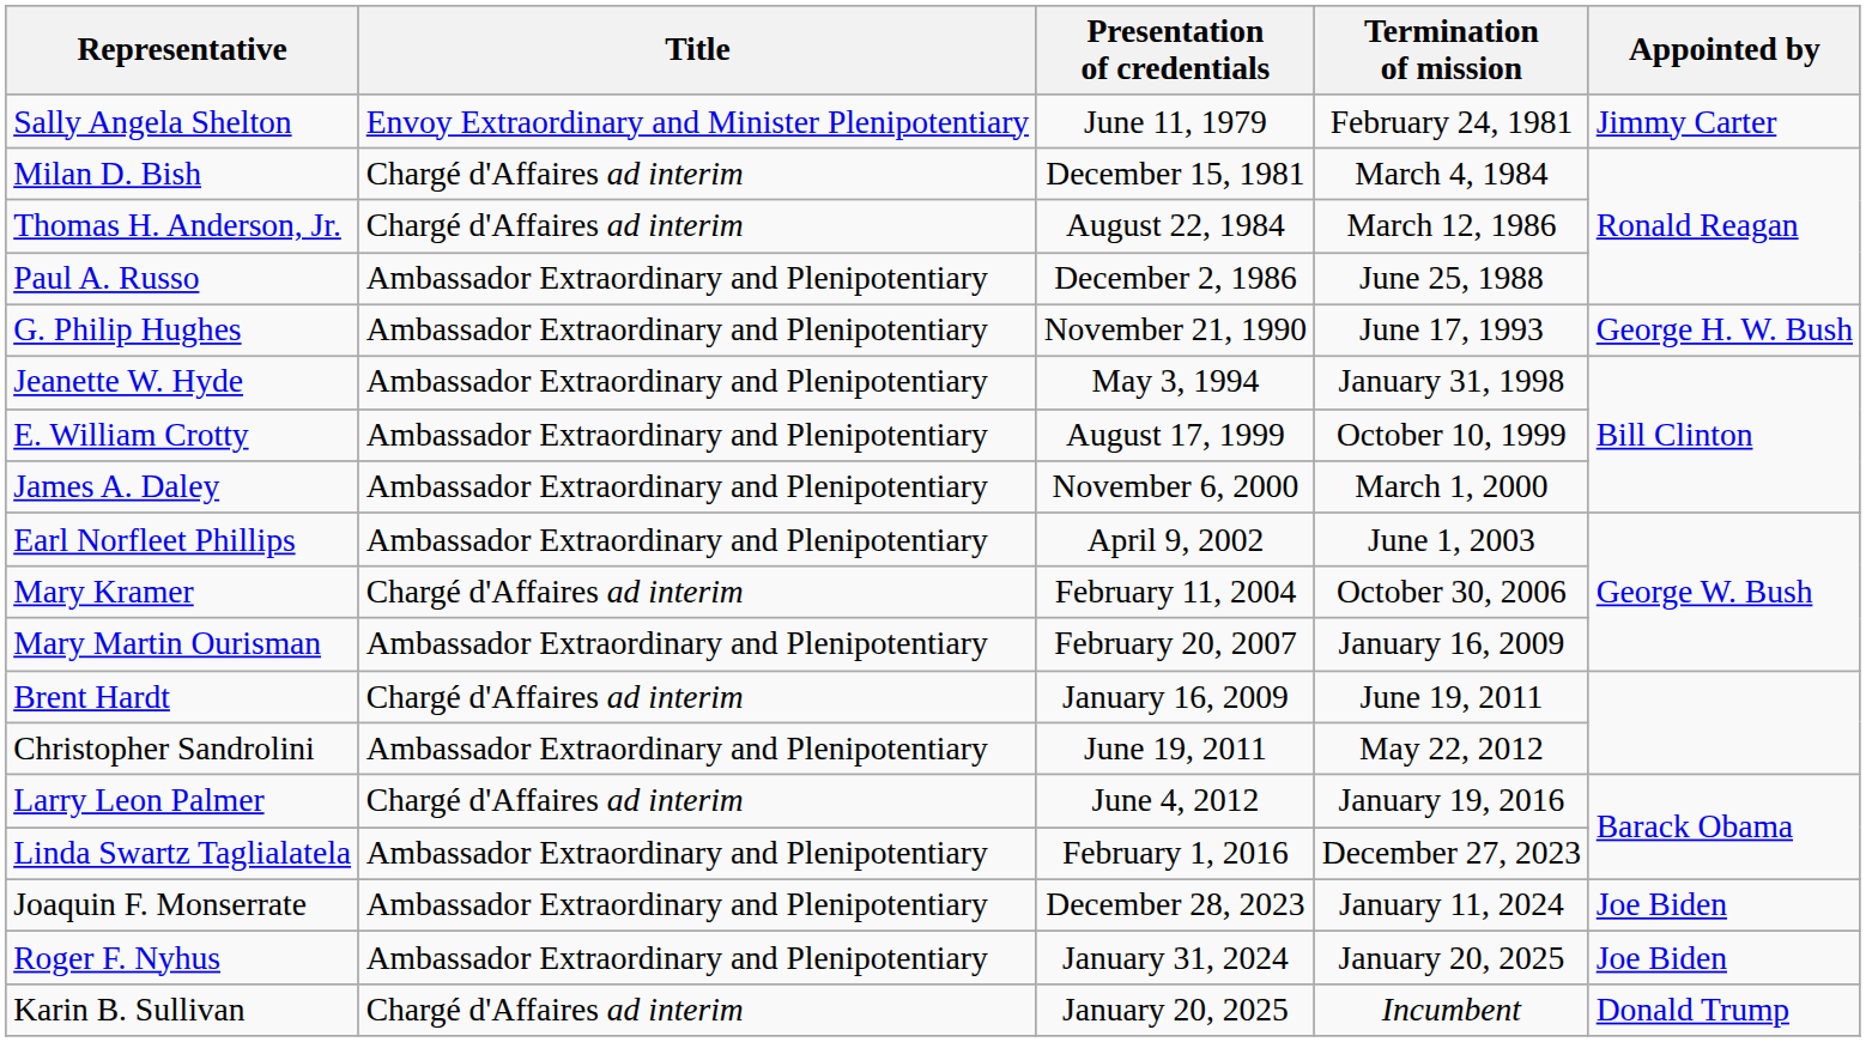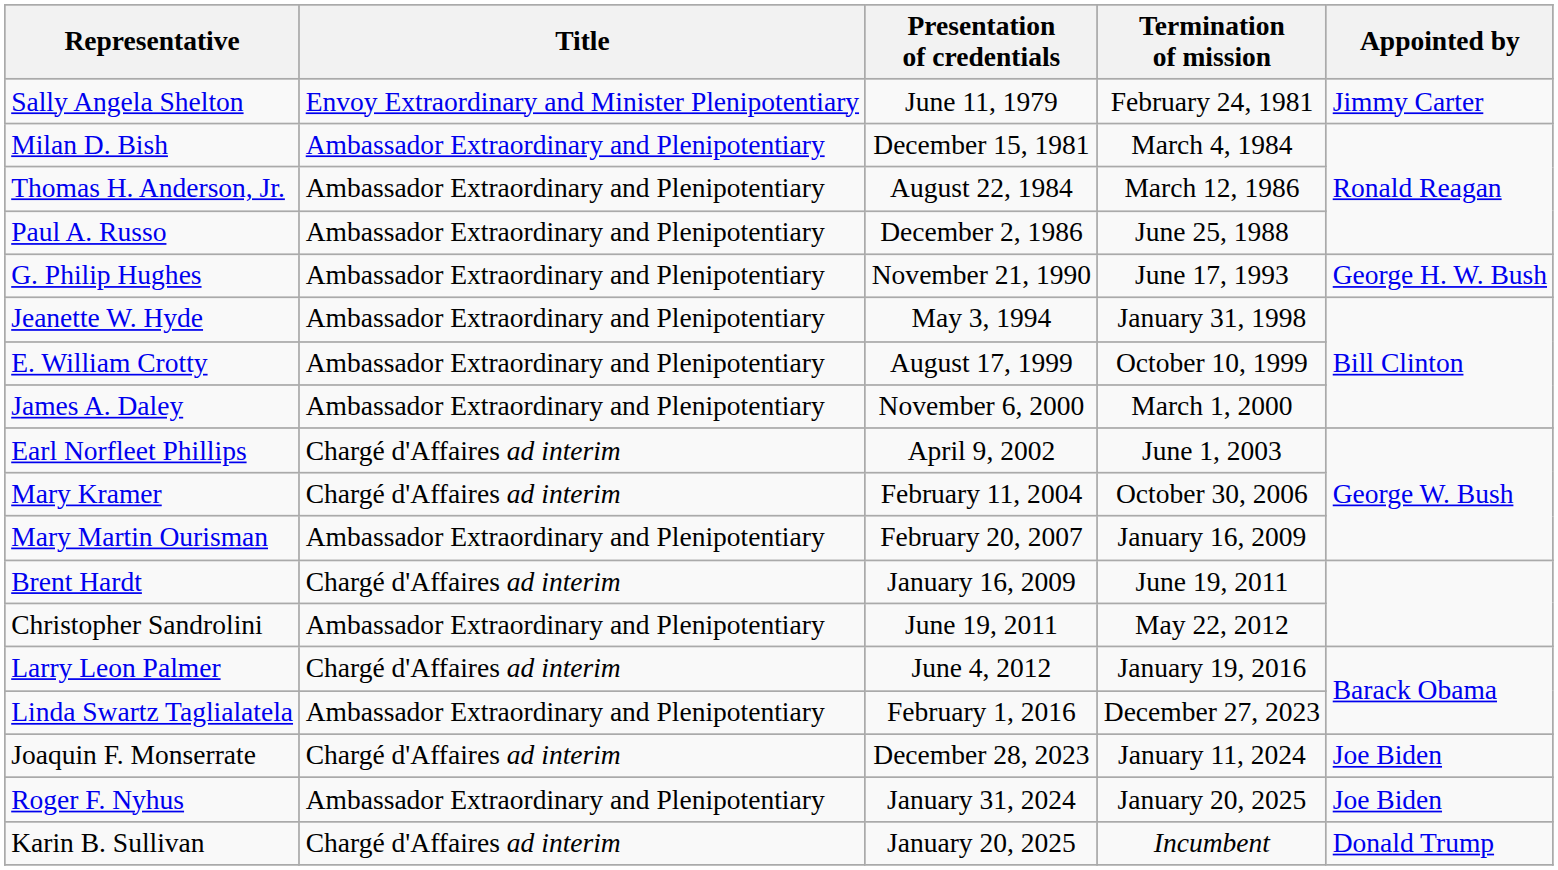Milan D. Bish | Title: Chargé d'Affaires ad interim -> Ambassador Extraordinary and Plenipotentiary
Thomas H. Anderson, Jr. | Title: Chargé d'Affaires ad interim -> Ambassador Extraordinary and Plenipotentiary
Earl Norfleet Phillips | Title: Ambassador Extraordinary and Plenipotentiary -> Chargé d'Affaires ad interim
Joaquin F. Monserrate | Title: Ambassador Extraordinary and Plenipotentiary -> Chargé d'Affaires ad interim
